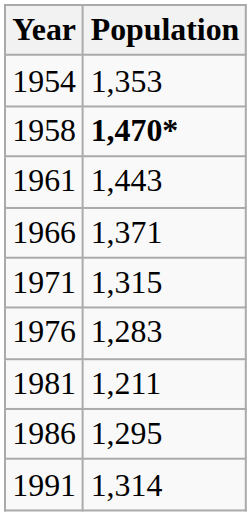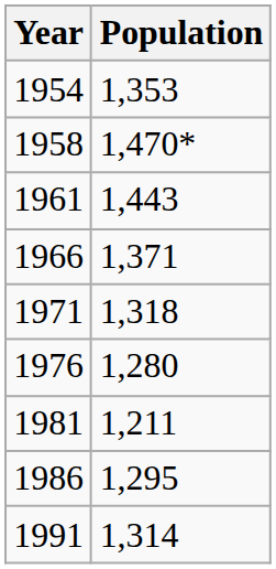1958 | Population: bold -> normal
1971 | Population: 1,315 -> 1,318
1976 | Population: 1,283 -> 1,280
